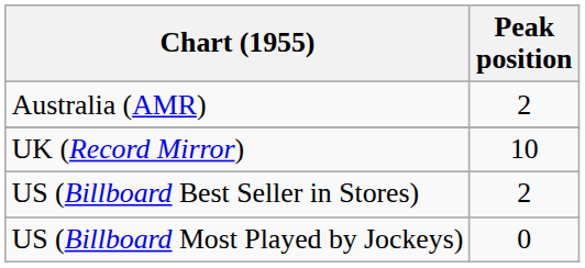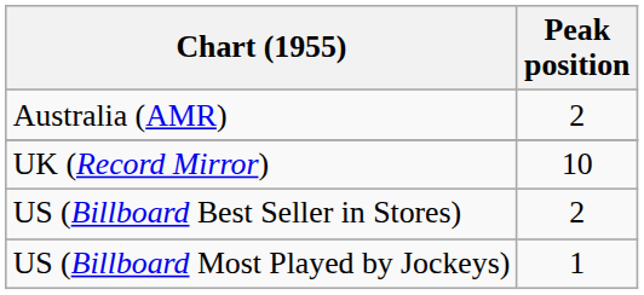US (Billboard Most Played by Jockeys) | Peak position: 0 -> 1
